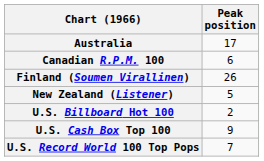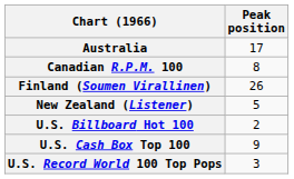Canadian R.P.M. 100 | Peak position: 6 -> 8
U.S. Record World 100 Top Pops | Peak position: 7 -> 3
